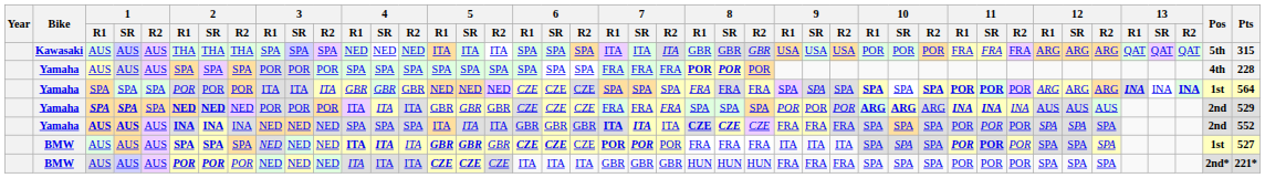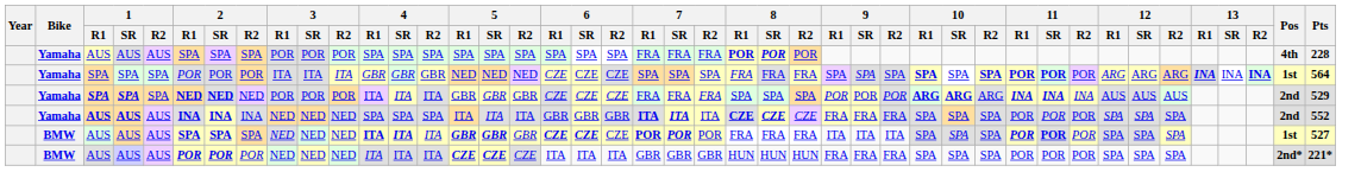- row: Kawasaki | AUS | AUS | AUS | THA | THA | THA | SPA | SPA | SPA | NED | NED | NED | ITA | ITA | ITA | SPA | SPA | SPA | ITA | ITA | ITA | GBR | GBR | GBR | USA | USA | USA | POR | POR | POR | FRA | FRA | FRA | ARG | ARG | ARG | QAT | QAT | QAT | 5th | 315
